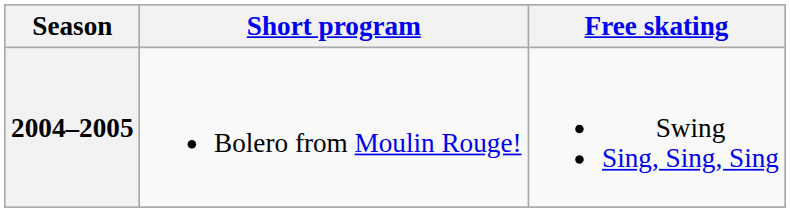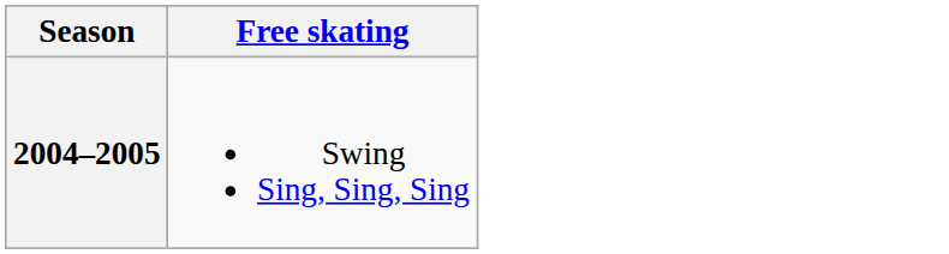- column: Short program | Bolero from Moulin Rouge!
